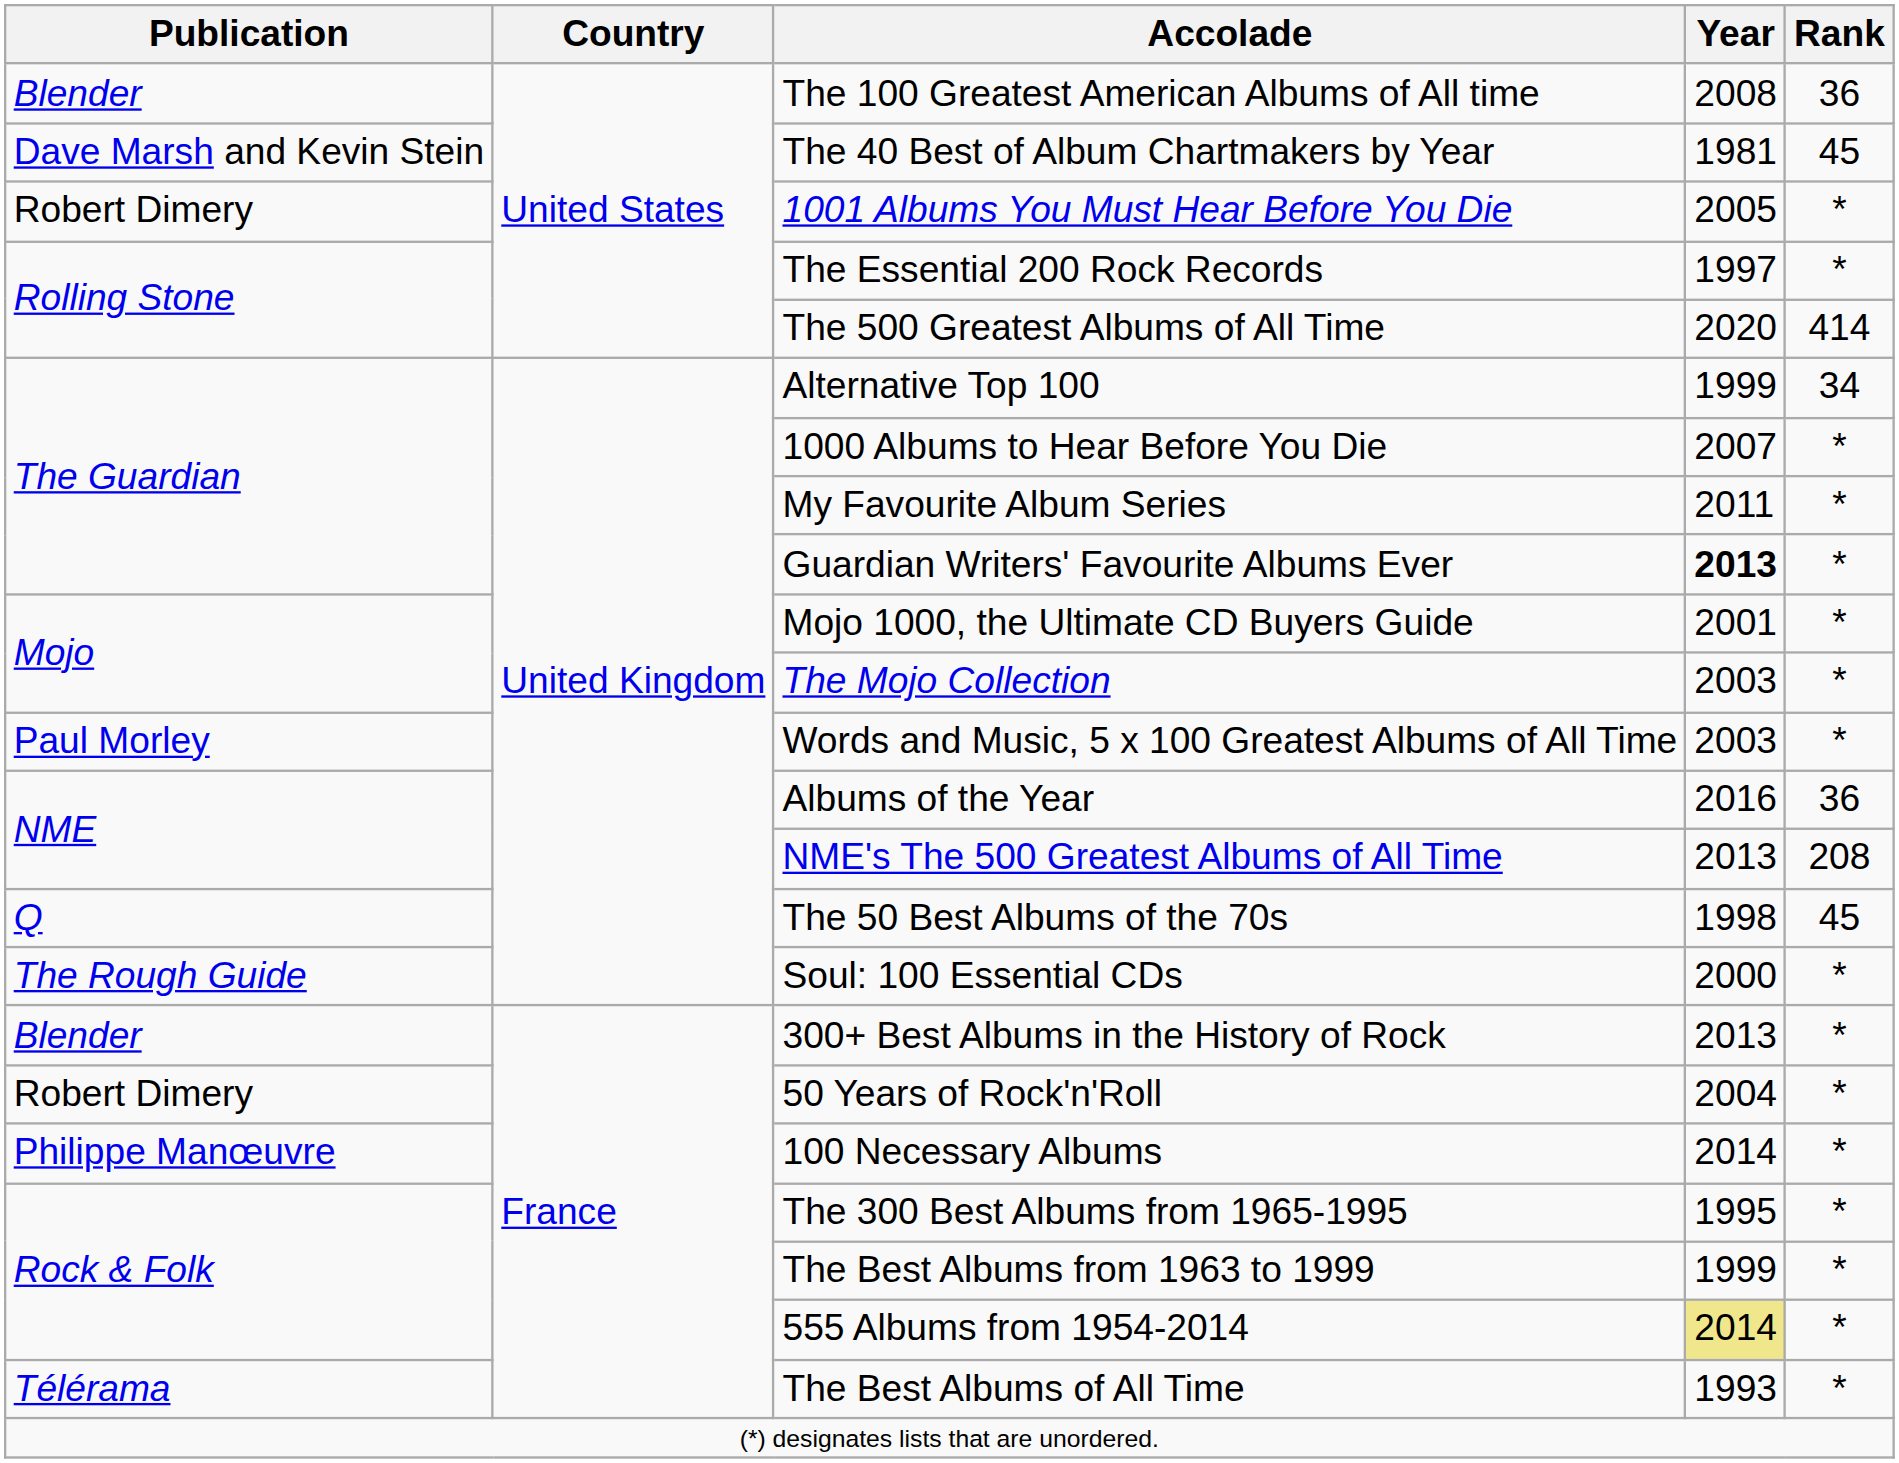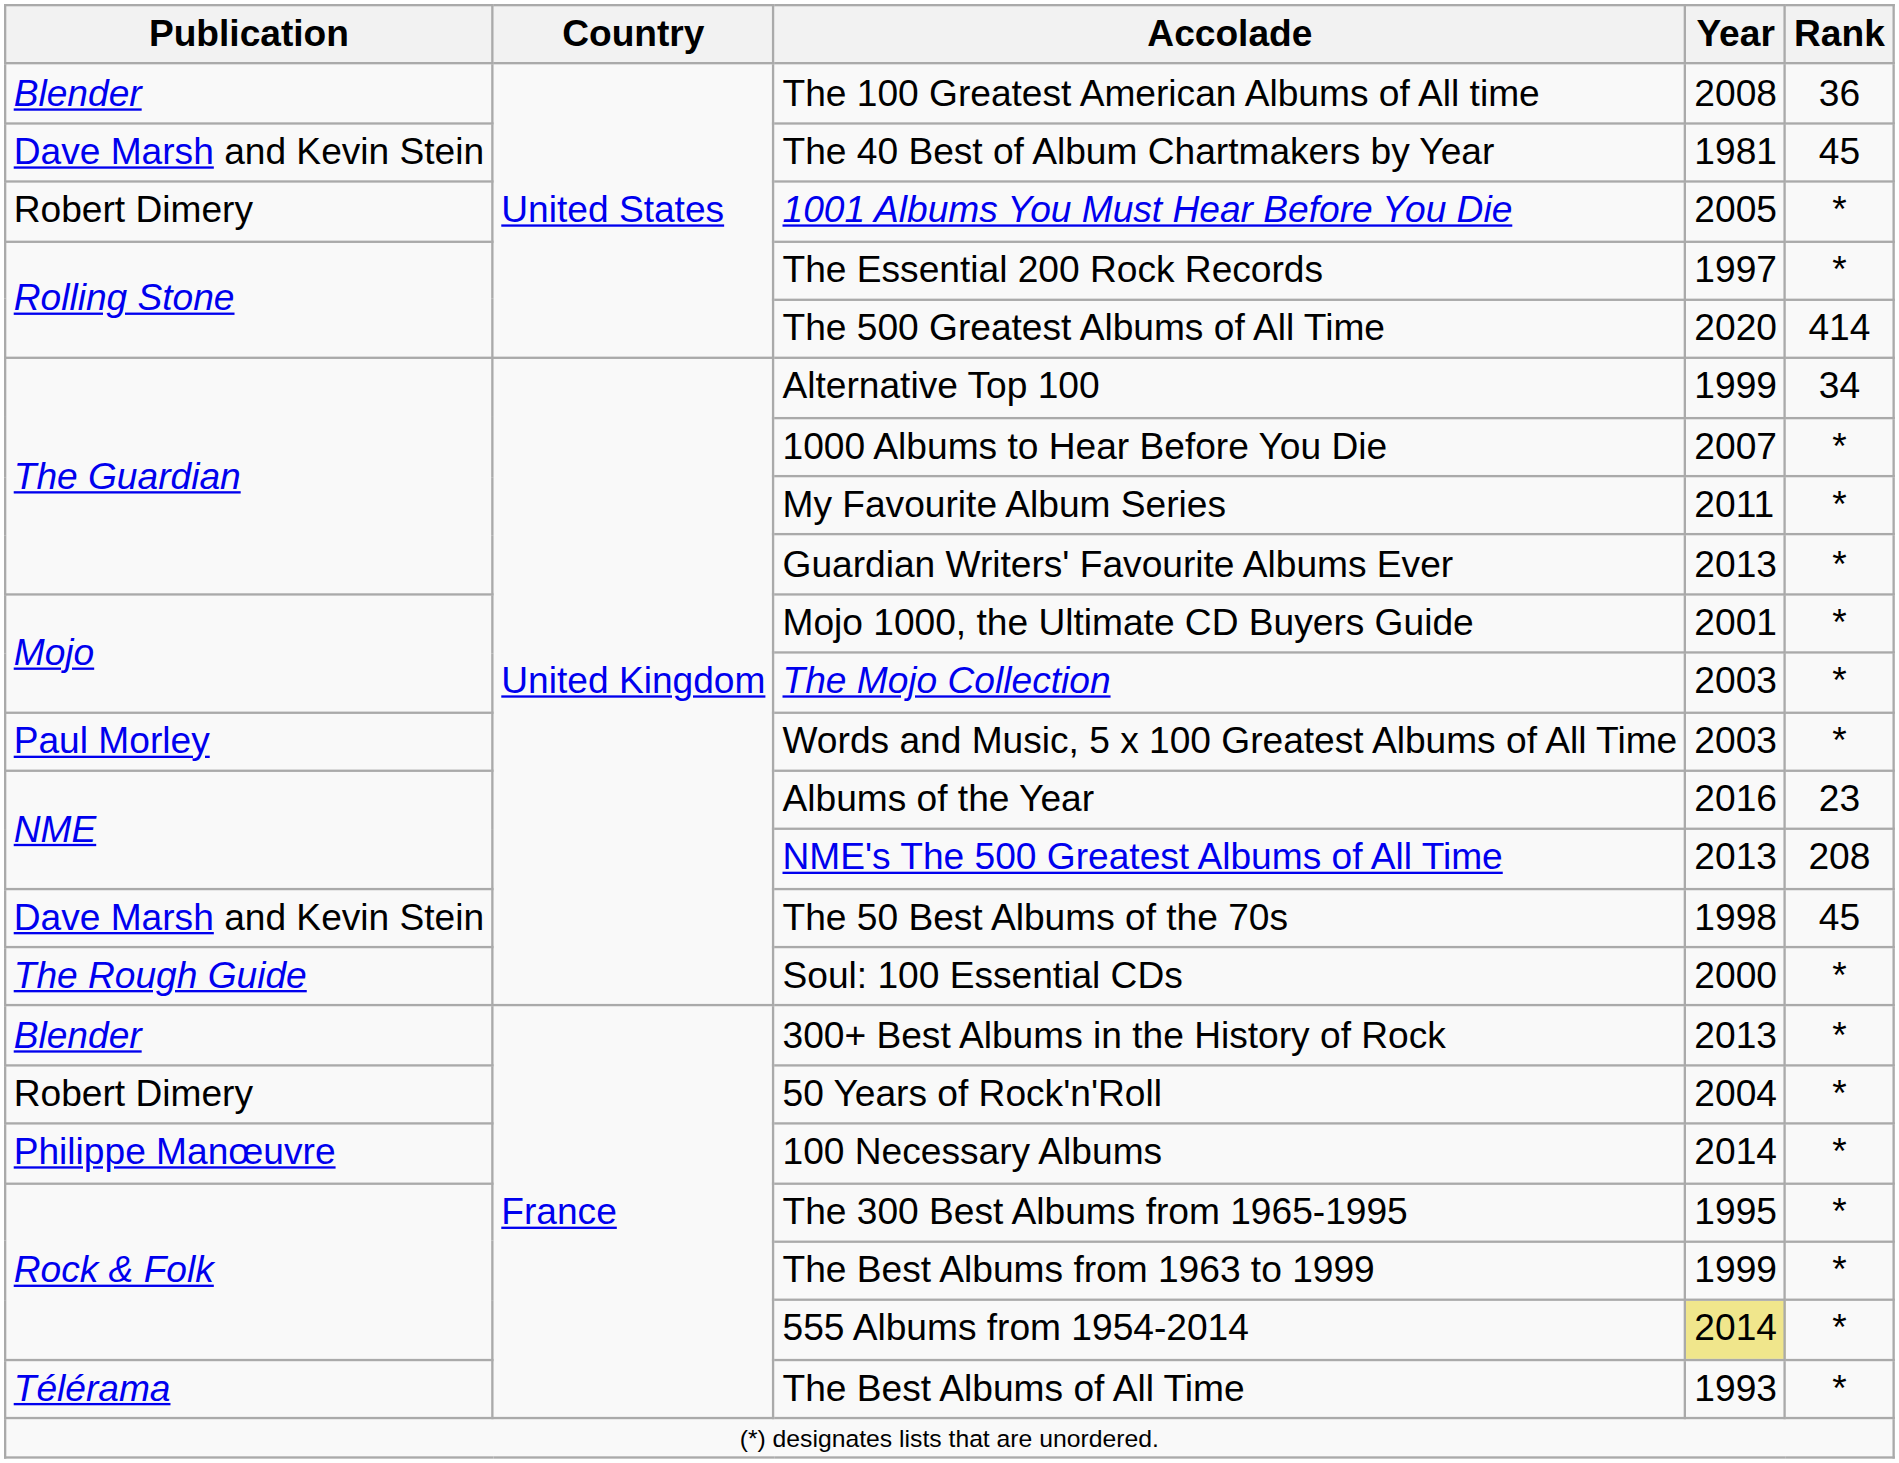Guardian Writers' Favourite Albums Ever | Year: bold -> normal
Albums of the Year | Rank: 36 -> 23
The 50 Best Albums of the 70s | Publication: Q -> Dave Marsh and Kevin Stein
